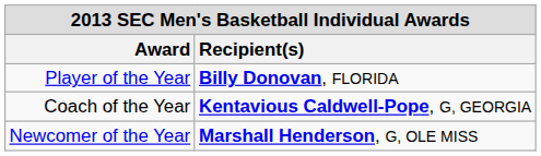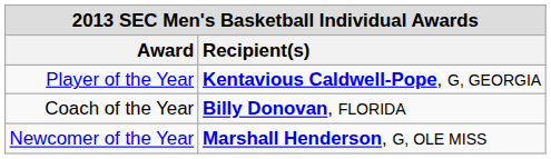Player of the Year | Recipient(s): Billy Donovan, FLORIDA -> Kentavious Caldwell-Pope, G, GEORGIA
Coach of the Year | Recipient(s): Kentavious Caldwell-Pope, G, GEORGIA -> Billy Donovan, FLORIDA
